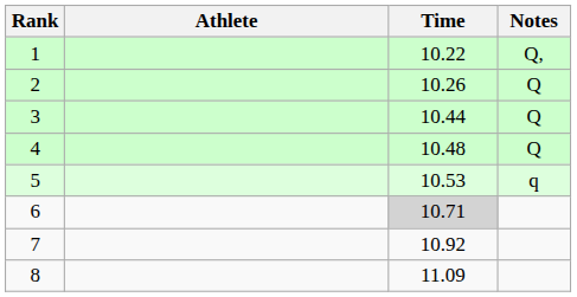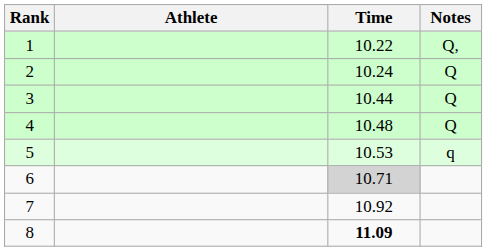2 | Time: 10.26 -> 10.24
8 | Time: normal -> bold
